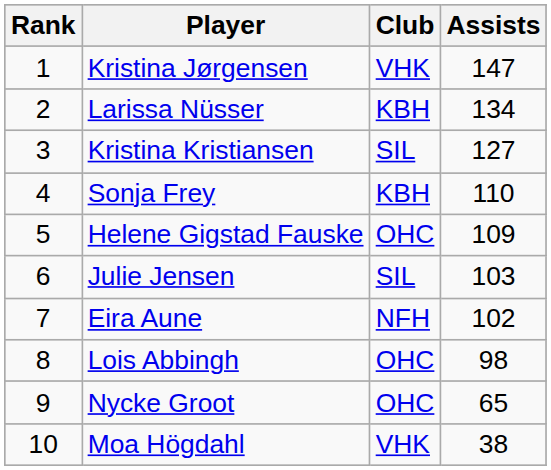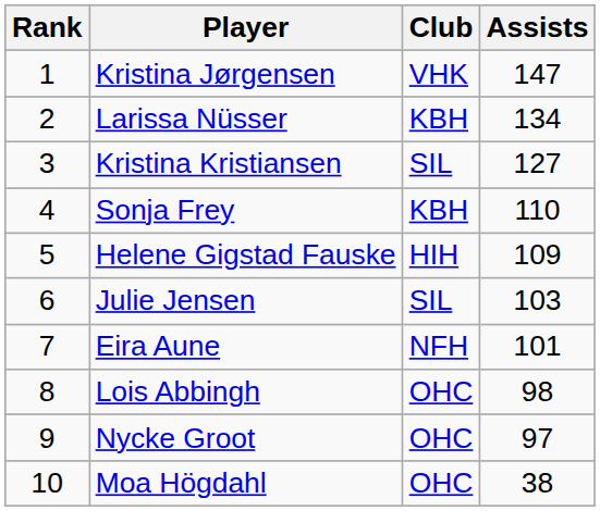Helene Gigstad Fauske | Club: OHC -> HIH
Eira Aune | Assists: 102 -> 101
Nycke Groot | Assists: 65 -> 97
Moa Högdahl | Club: VHK -> OHC
